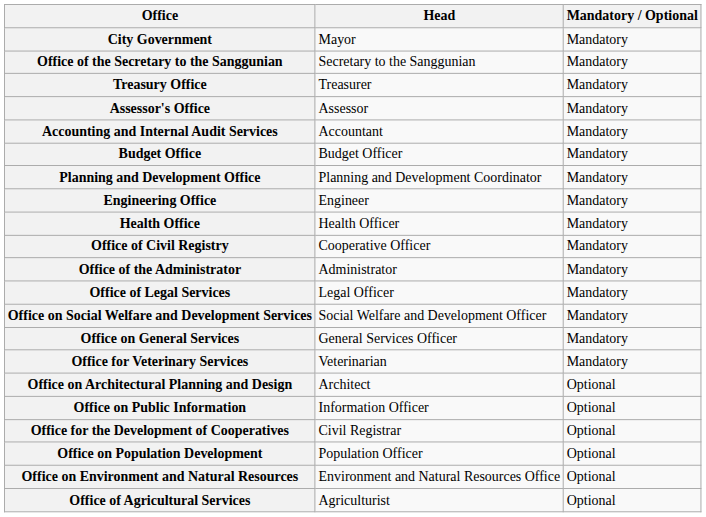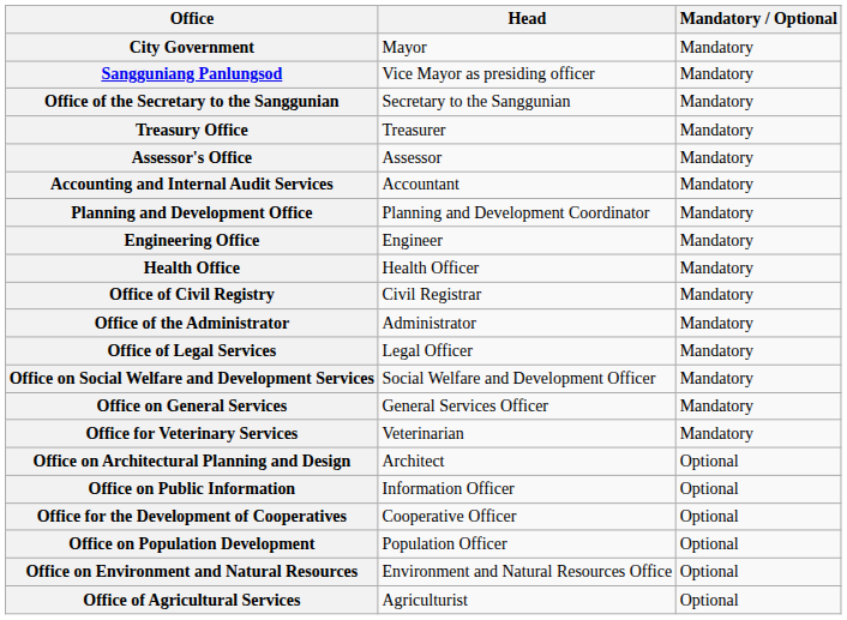+ row: Sangguniang Panlungsod | Vice Mayor as presiding officer | Mandatory
- row: Budget Office | Budget Officer | Mandatory
Office of Civil Registry | Head: Cooperative Officer -> Civil Registrar
Office for the Development of Cooperatives | Head: Civil Registrar -> Cooperative Officer
